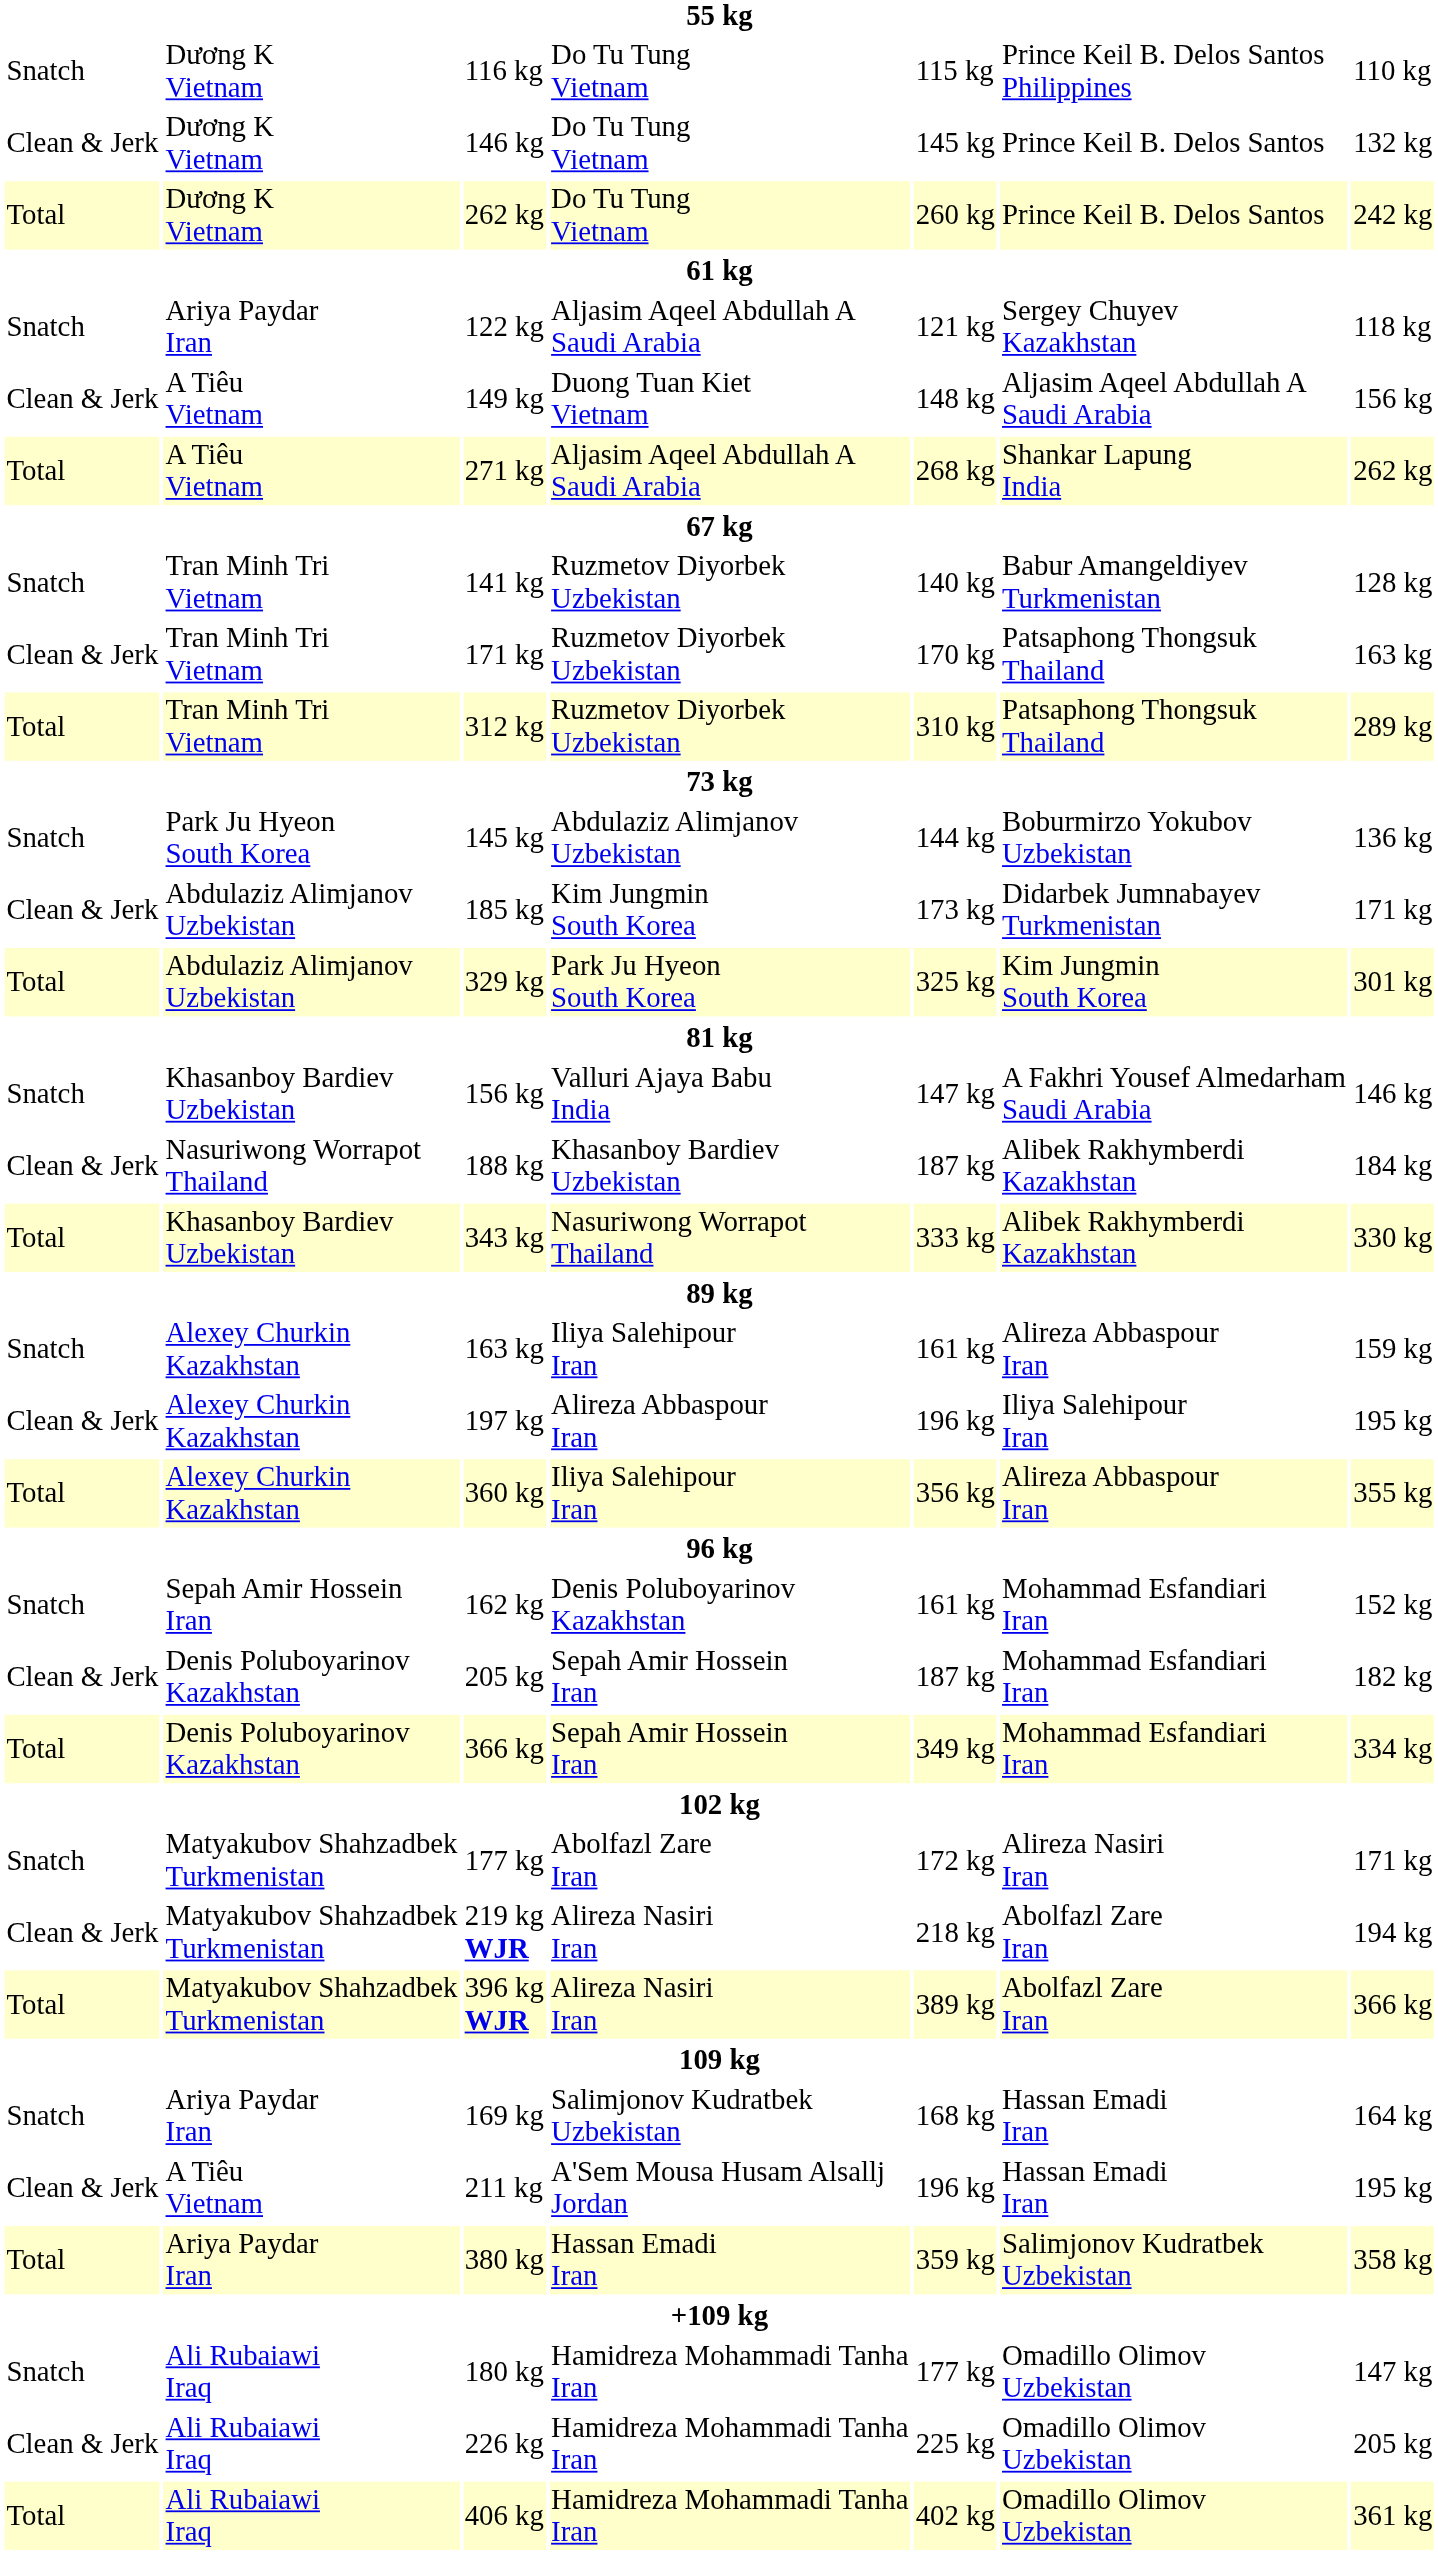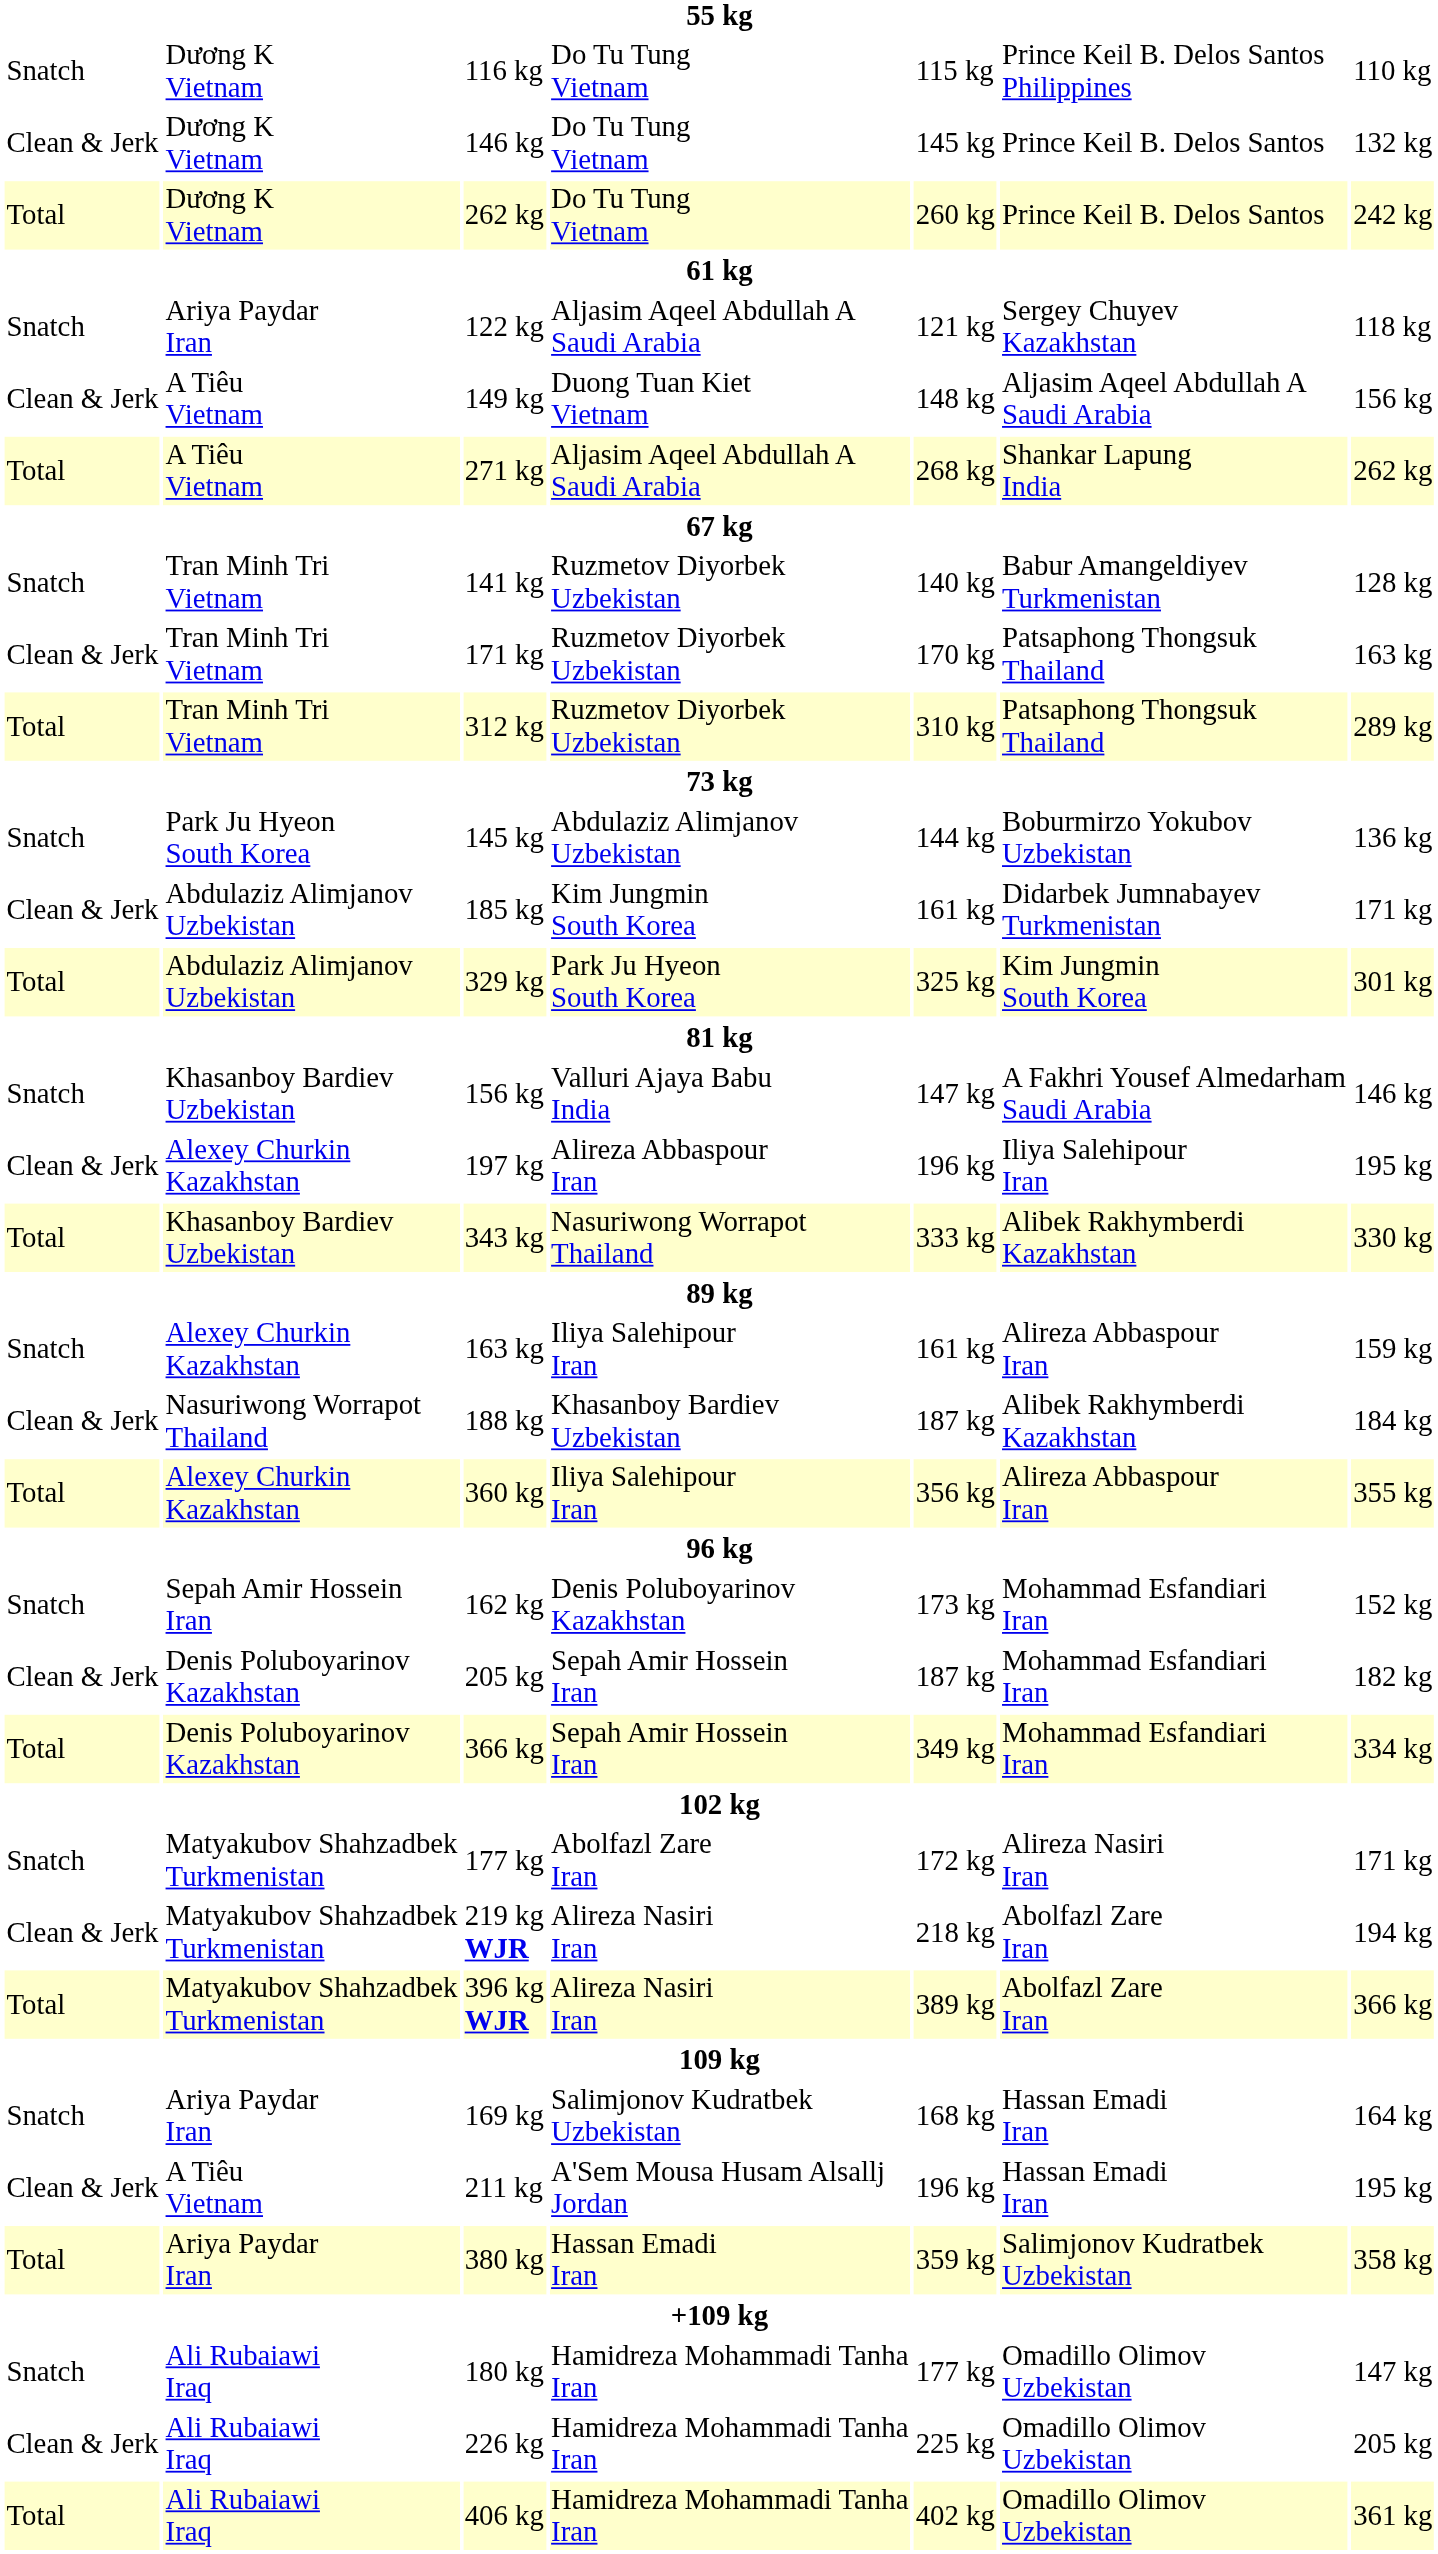185 kg | column 5: 173 kg -> 161 kg
rows swapped: 188 kg <-> 197 kg
162 kg | column 5: 161 kg -> 173 kg
